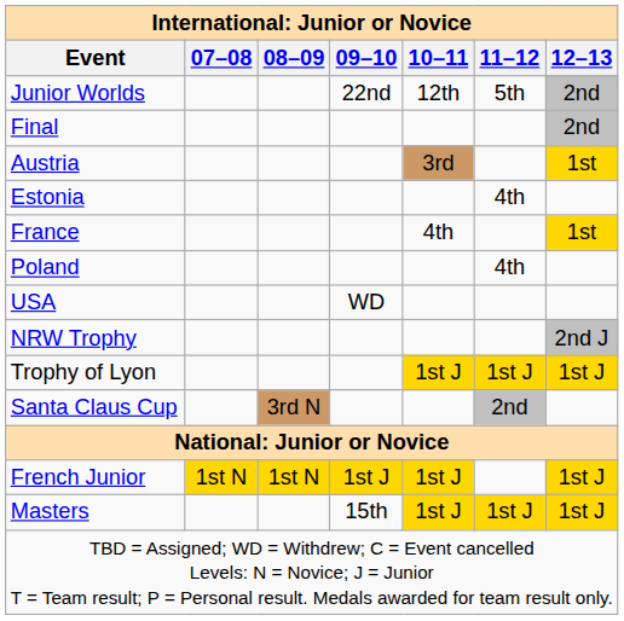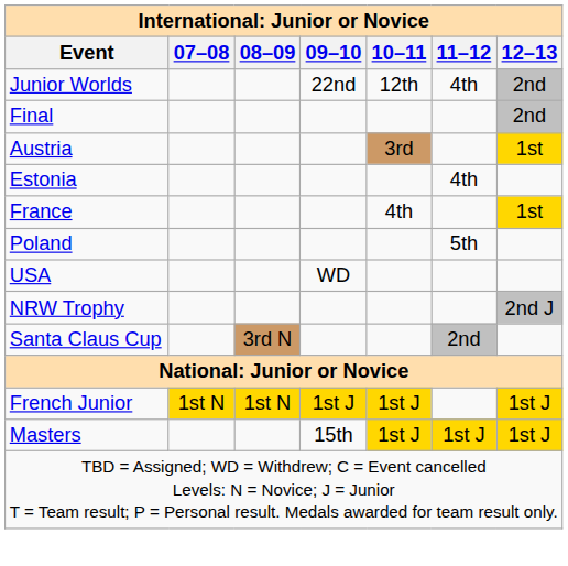Junior Worlds | 11–12: 5th -> 4th
Poland | 11–12: 4th -> 5th
- row: Trophy of Lyon | 1st J | 1st J | 1st J
